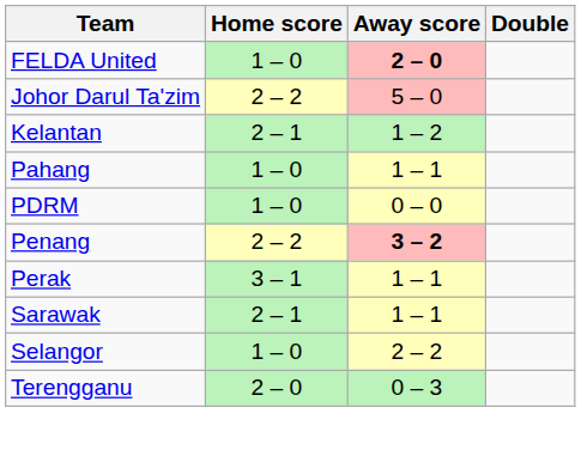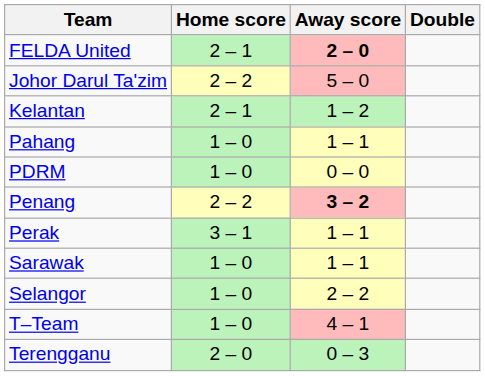FELDA United | Home score: 1 – 0 -> 2 – 1
Sarawak | Home score: 2 – 1 -> 1 – 0
+ row: T–Team | 1 – 0 | 4 – 1
